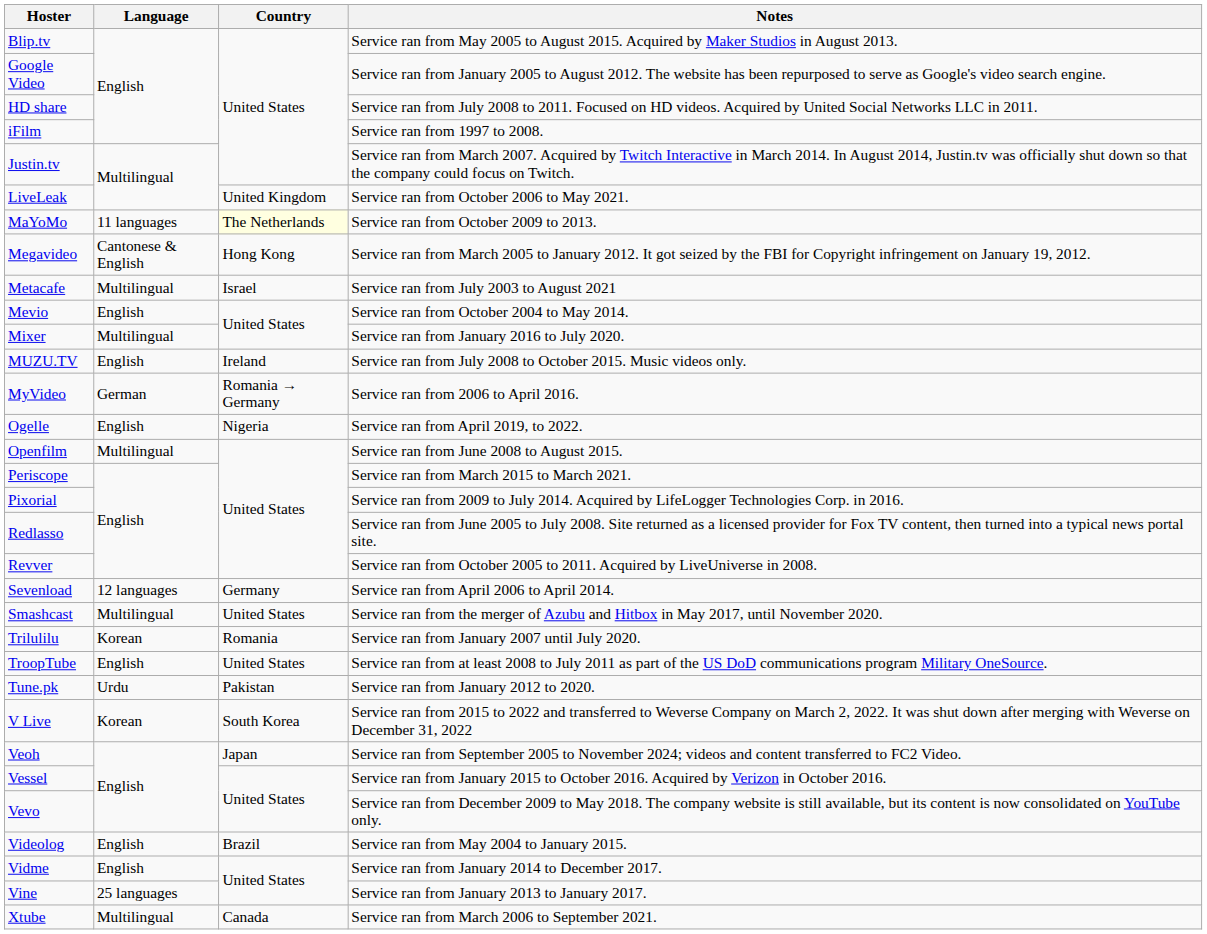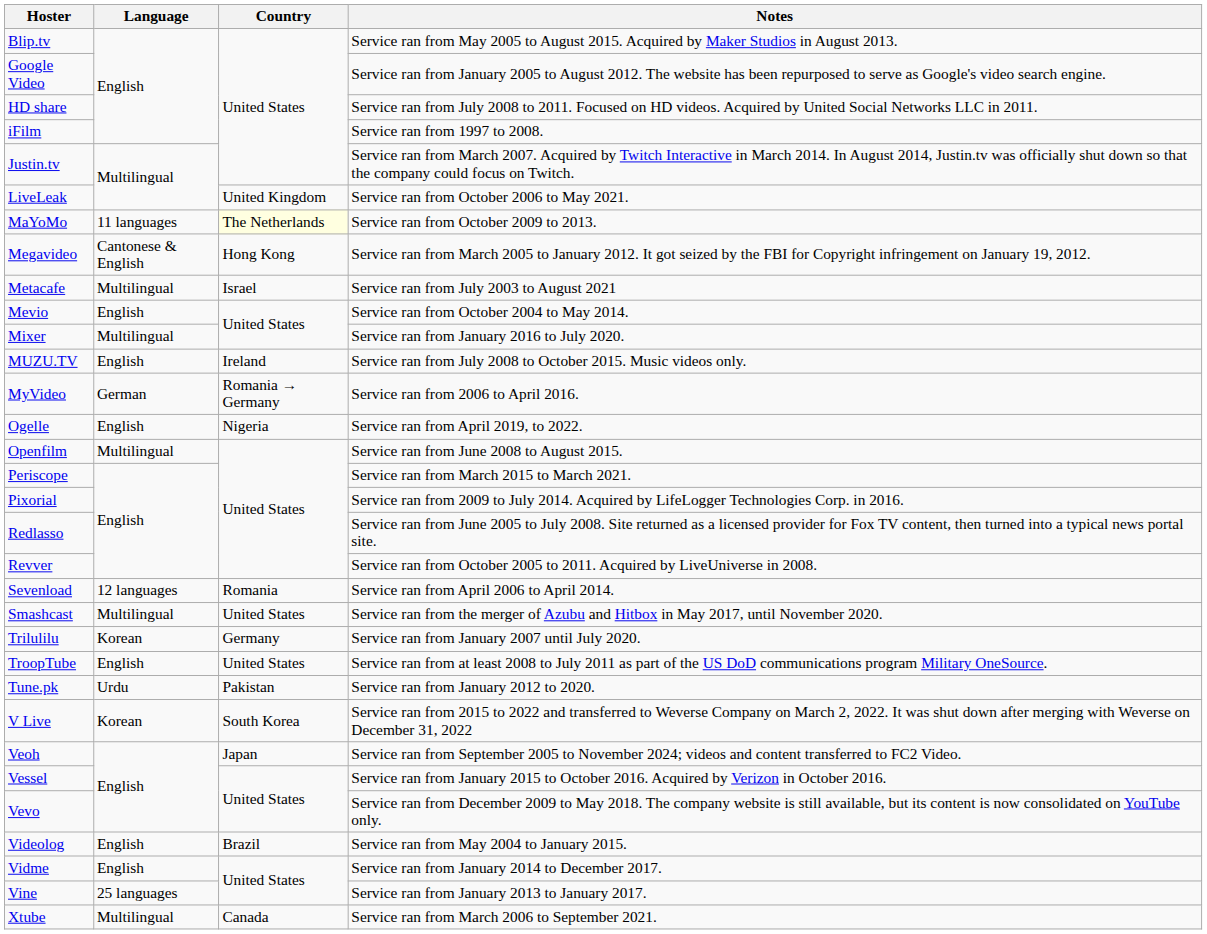Sevenload | Country: Germany -> Romania
Trilulilu | Country: Romania -> Germany
